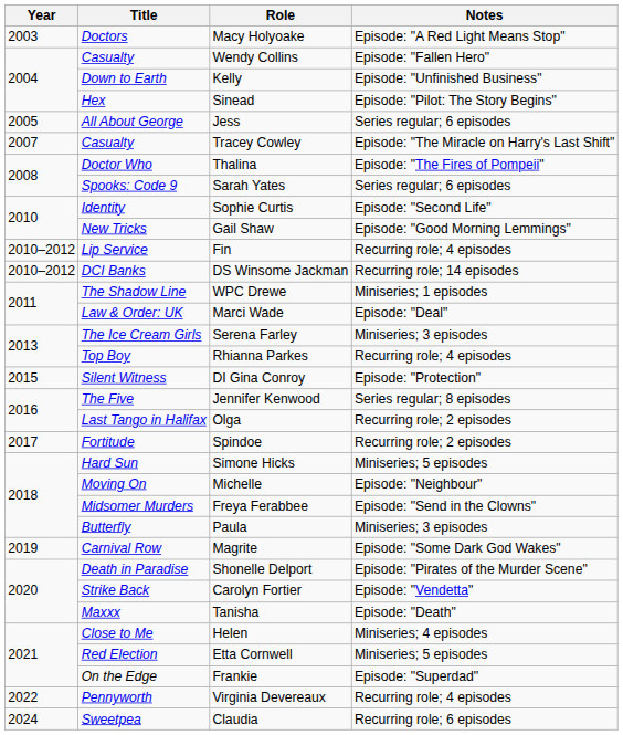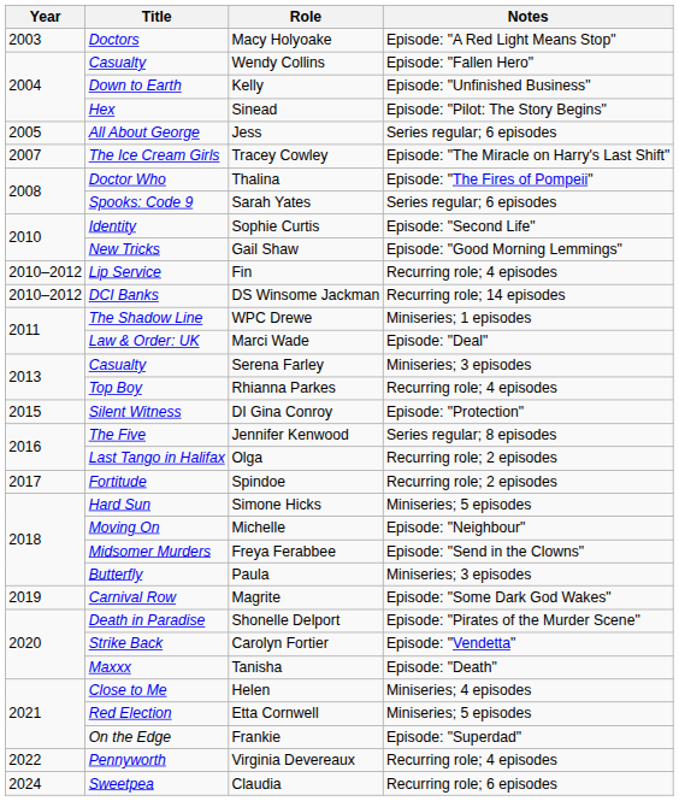Tracey Cowley | Title: Casualty -> The Ice Cream Girls
Serena Farley | Title: The Ice Cream Girls -> Casualty
